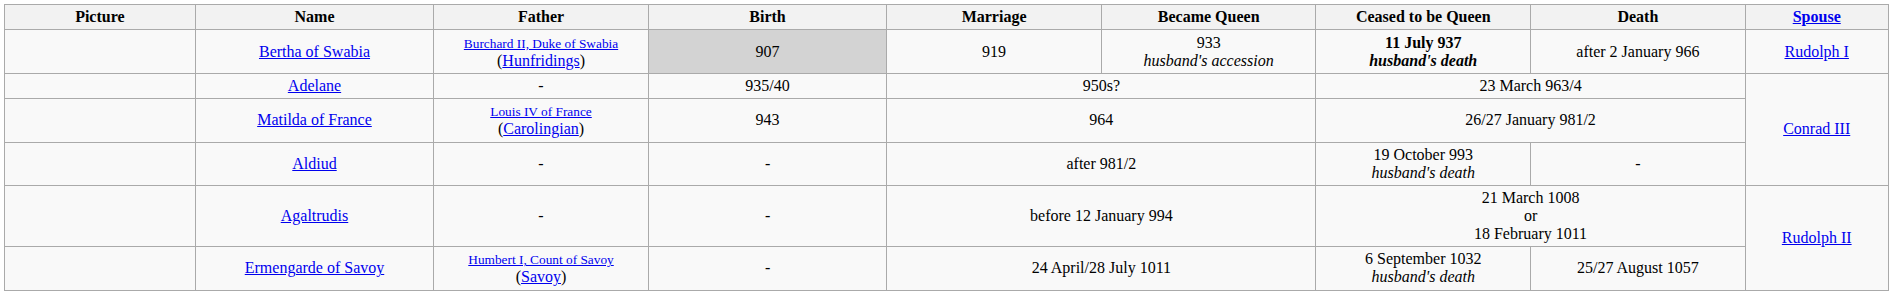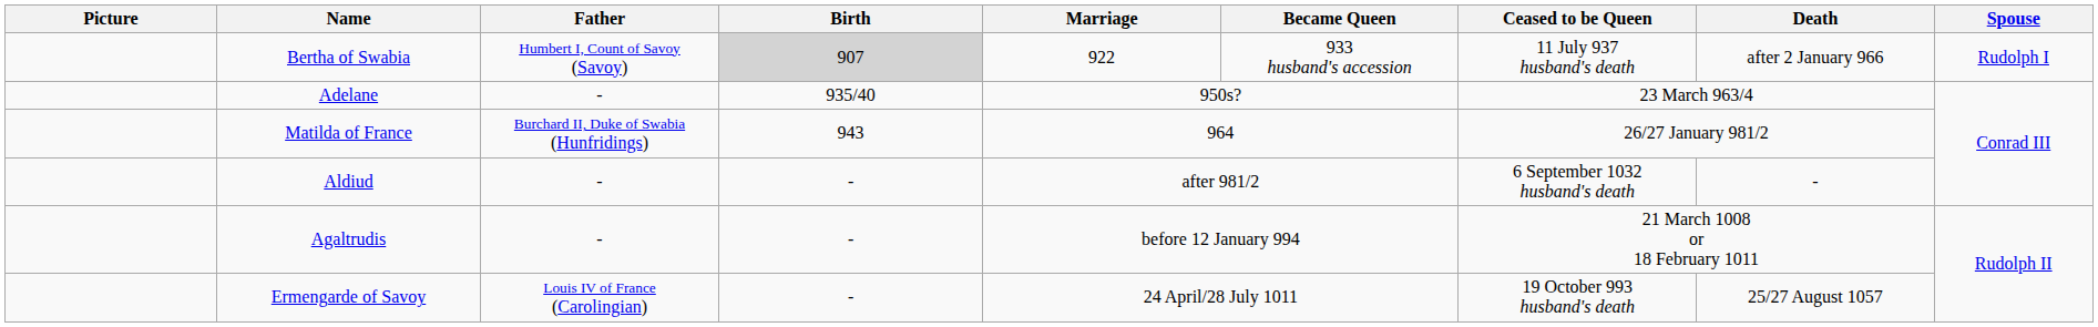Bertha of Swabia | Father: Burchard II, Duke of Swabia (Hunfridings) -> Humbert I, Count of Savoy (Savoy)
Bertha of Swabia | Marriage: 919 -> 922
Bertha of Swabia | Ceased to be Queen: bold -> normal
Matilda of France | Father: Louis IV of France (Carolingian) -> Burchard II, Duke of Swabia (Hunfridings)
Aldiud | Ceased to be Queen: 19 October 993 husband's death -> 6 September 1032 husband's death
Ermengarde of Savoy | Father: Humbert I, Count of Savoy (Savoy) -> Louis IV of France (Carolingian)
Ermengarde of Savoy | Ceased to be Queen: 6 September 1032 husband's death -> 19 October 993 husband's death
